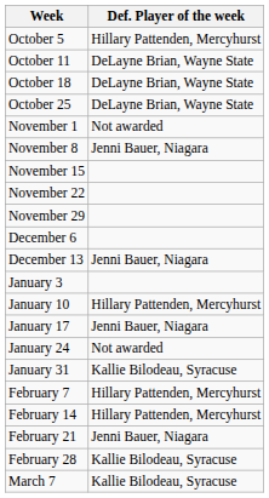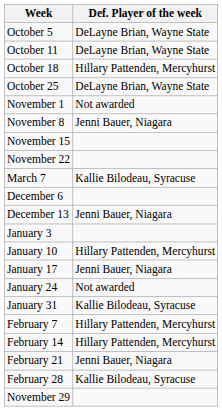October 5 | Def. Player of the week: Hillary Pattenden, Mercyhurst -> DeLayne Brian, Wayne State
October 18 | Def. Player of the week: DeLayne Brian, Wayne State -> Hillary Pattenden, Mercyhurst
rows swapped: November 29 <-> March 7
